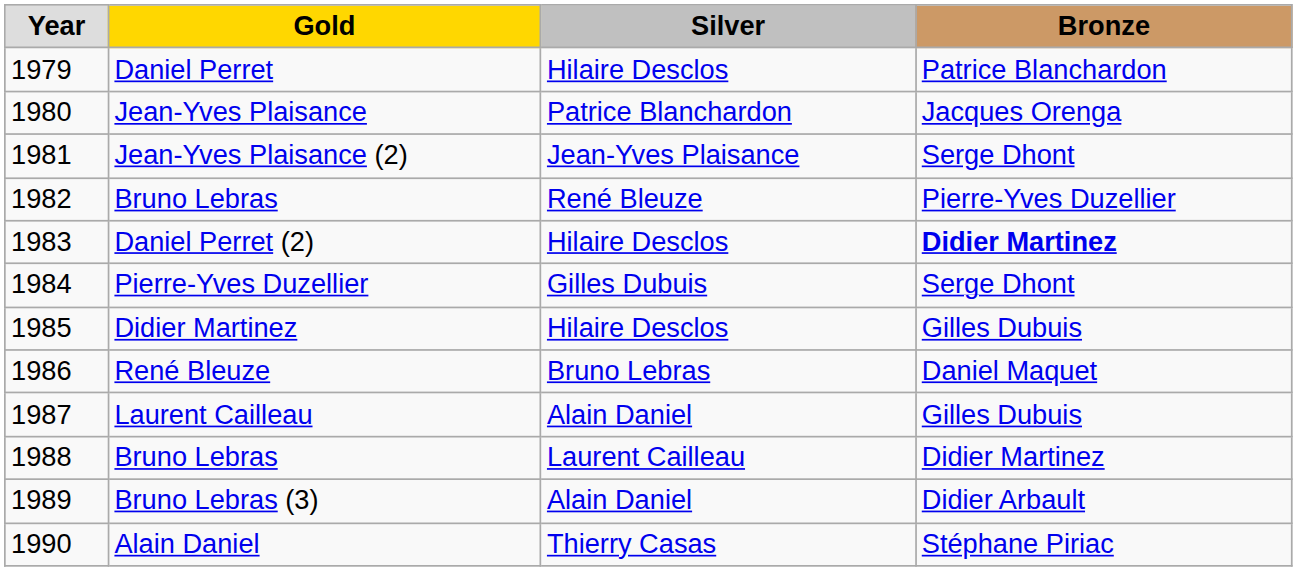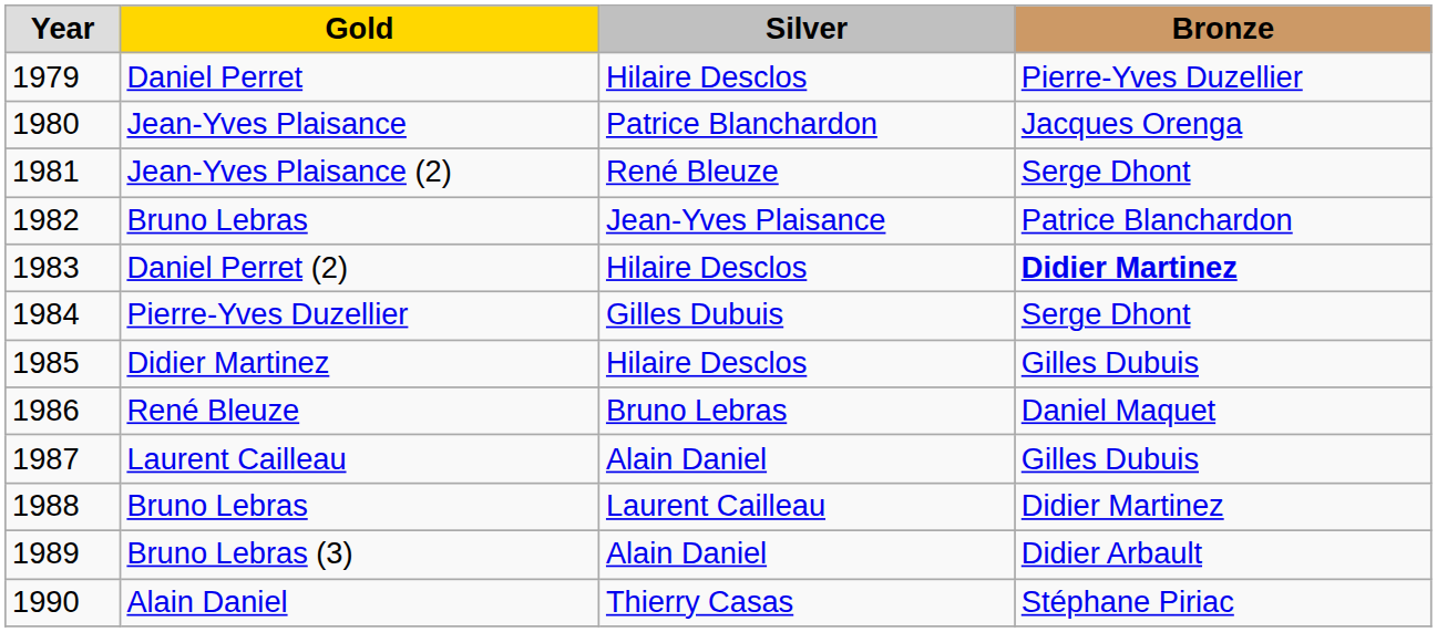Daniel Perret | Bronze: Patrice Blanchardon -> Pierre-Yves Duzellier
Jean-Yves Plaisance (2) | Silver: Jean-Yves Plaisance -> René Bleuze
1982 / Bruno Lebras | Silver: René Bleuze -> Jean-Yves Plaisance
1982 / Bruno Lebras | Bronze: Pierre-Yves Duzellier -> Patrice Blanchardon
